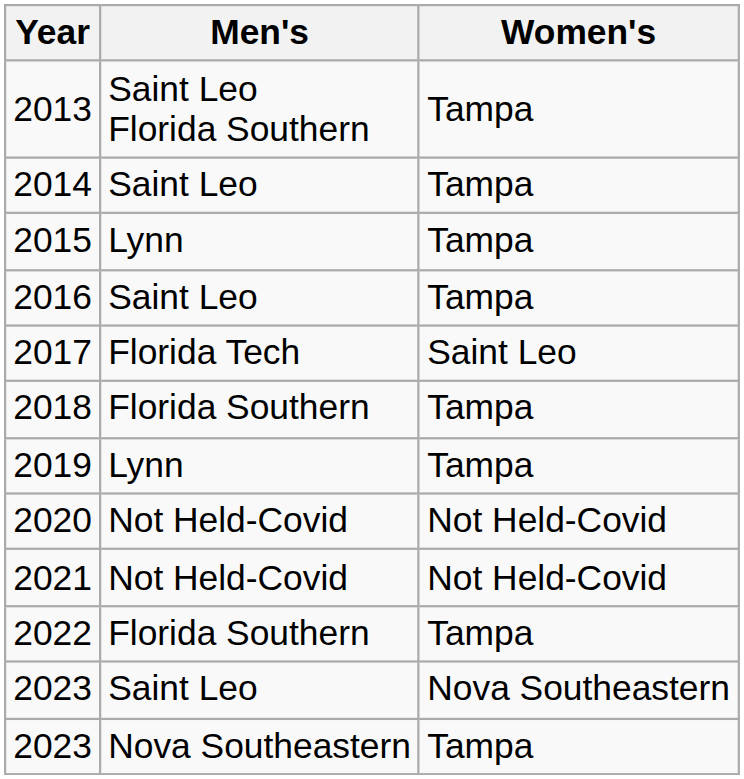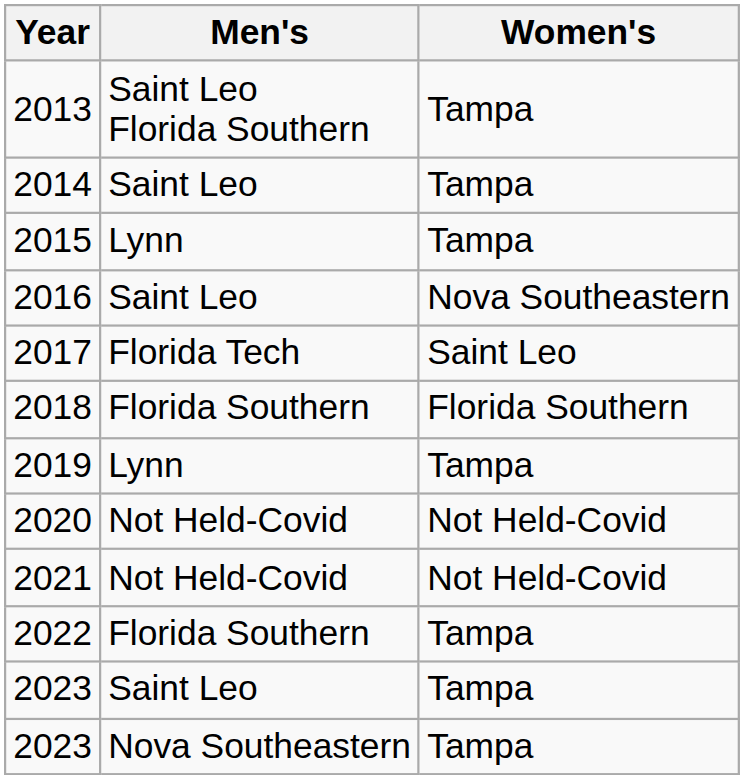2016 | Women's: Tampa -> Nova Southeastern
2018 | Women's: Tampa -> Florida Southern
2023 / Saint Leo | Women's: Nova Southeastern -> Tampa
